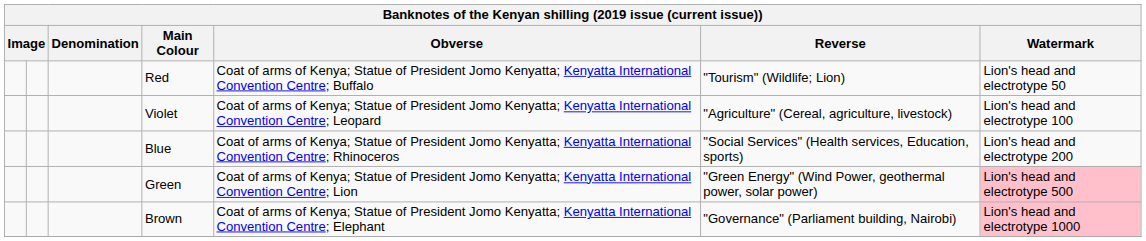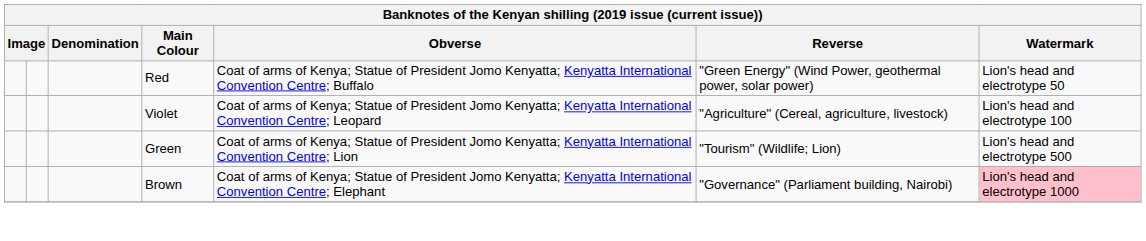Red | Reverse: "Tourism" (Wildlife; Lion) -> "Green Energy" (Wind Power, geothermal power, solar power)
- row: Blue | Coat of arms of Kenya; Statue of President Jomo Kenyatta; Kenyatta International Convention Centre; Rhinoceros | "Social Services" (Health services, Education, sports) | Lion's head and electrotype 200
Green | Reverse: "Green Energy" (Wind Power, geothermal power, solar power) -> "Tourism" (Wildlife; Lion)
Green | Watermark: pink background -> no background
